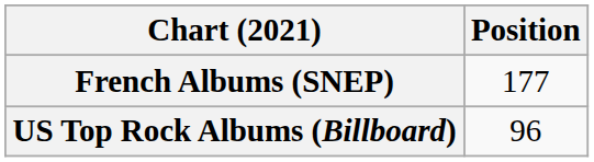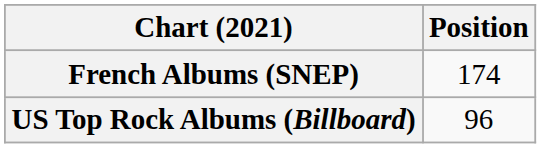French Albums (SNEP) | Position: 177 -> 174
